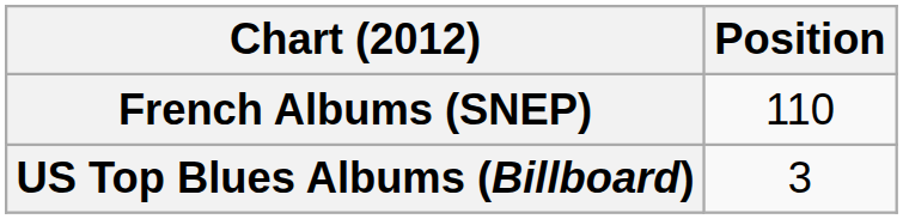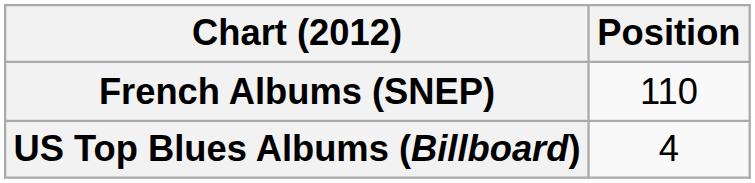US Top Blues Albums (Billboard) | Position: 3 -> 4
